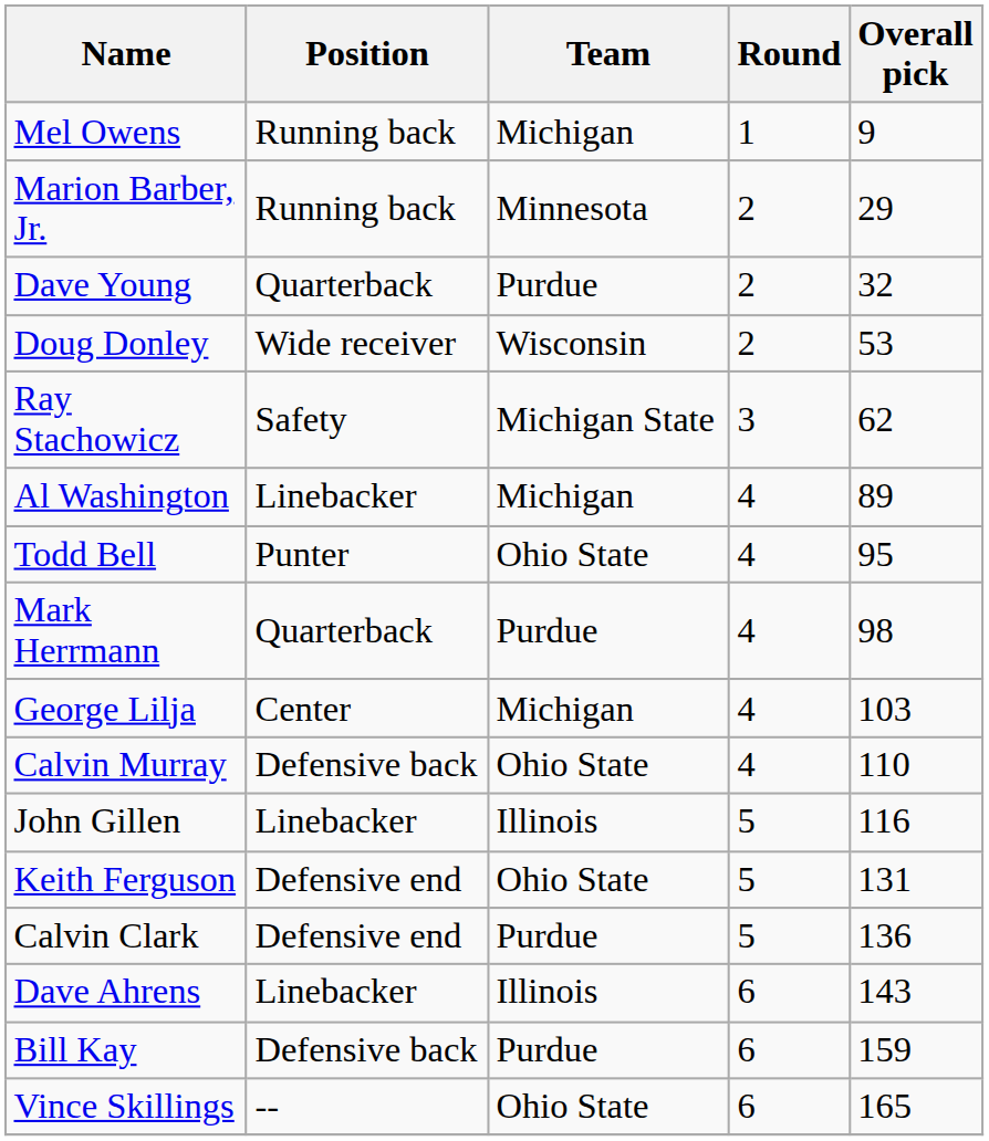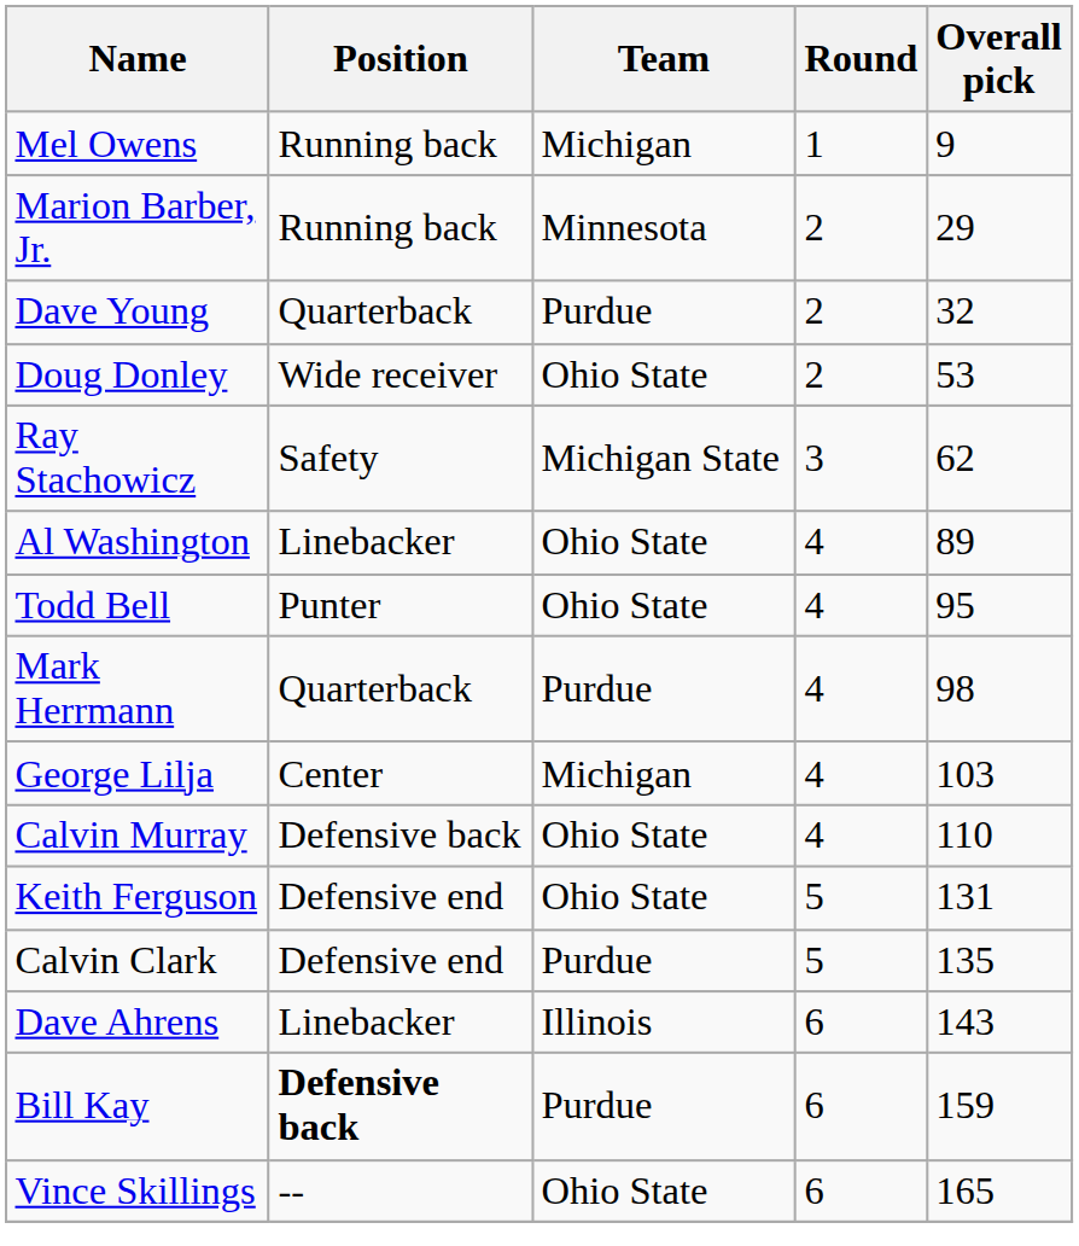Doug Donley | Team: Wisconsin -> Ohio State
Al Washington | Team: Michigan -> Ohio State
- row: John Gillen | Linebacker | Illinois | 5 | 116
Calvin Clark | Overall pick: 136 -> 135
Bill Kay | Position: normal -> bold
